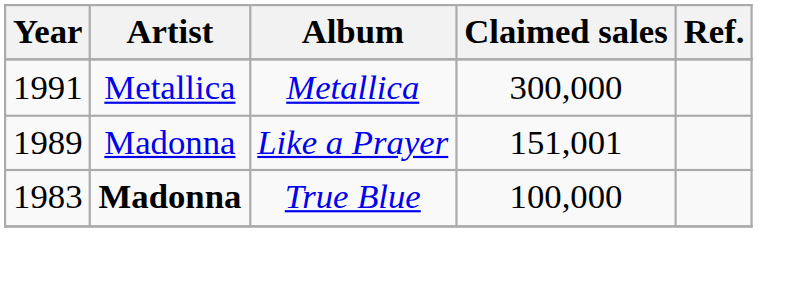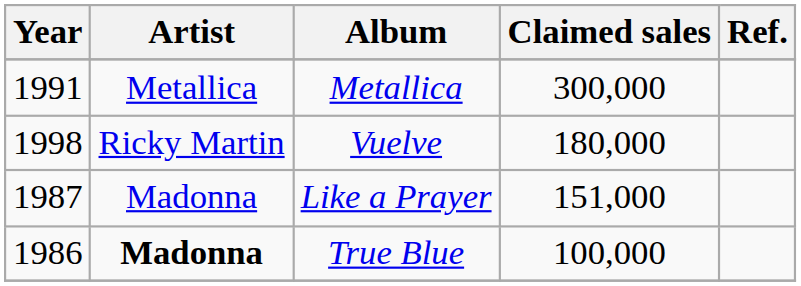+ row: 1998 | Ricky Martin | Vuelve | 180,000
Like a Prayer | Year: 1989 -> 1987
Like a Prayer | Claimed sales: 151,001 -> 151,000
True Blue | Year: 1983 -> 1986
